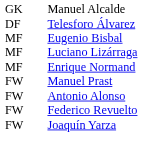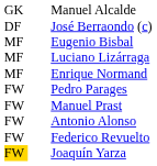+ row: DF | José Berraondo (c)
- row: DF | Telesforo Álvarez
+ row: FW | Pedro Parages
Joaquín Yarza | column 1: no background -> gold background
